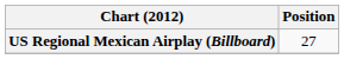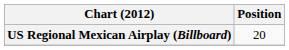US Regional Mexican Airplay (Billboard) | Position: 27 -> 20
